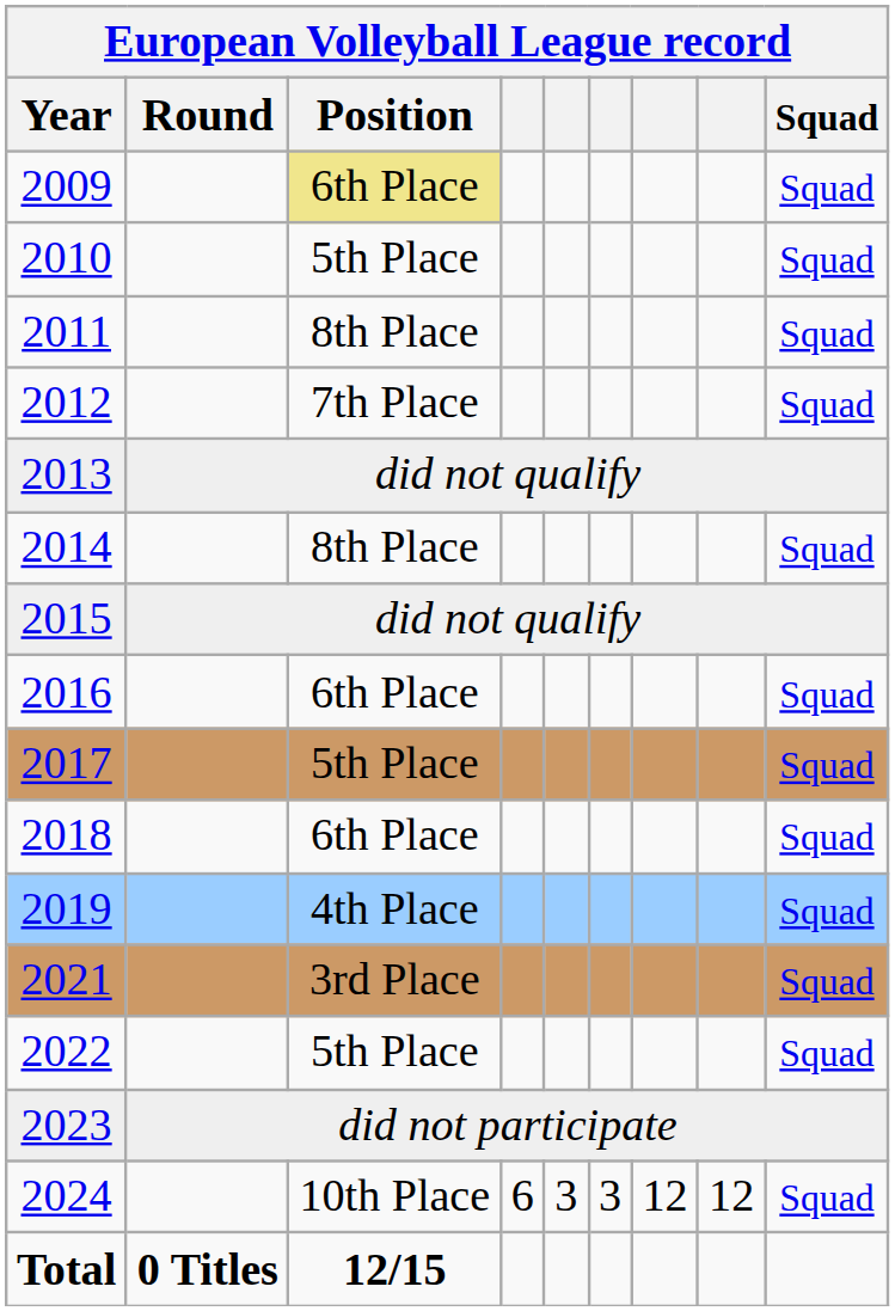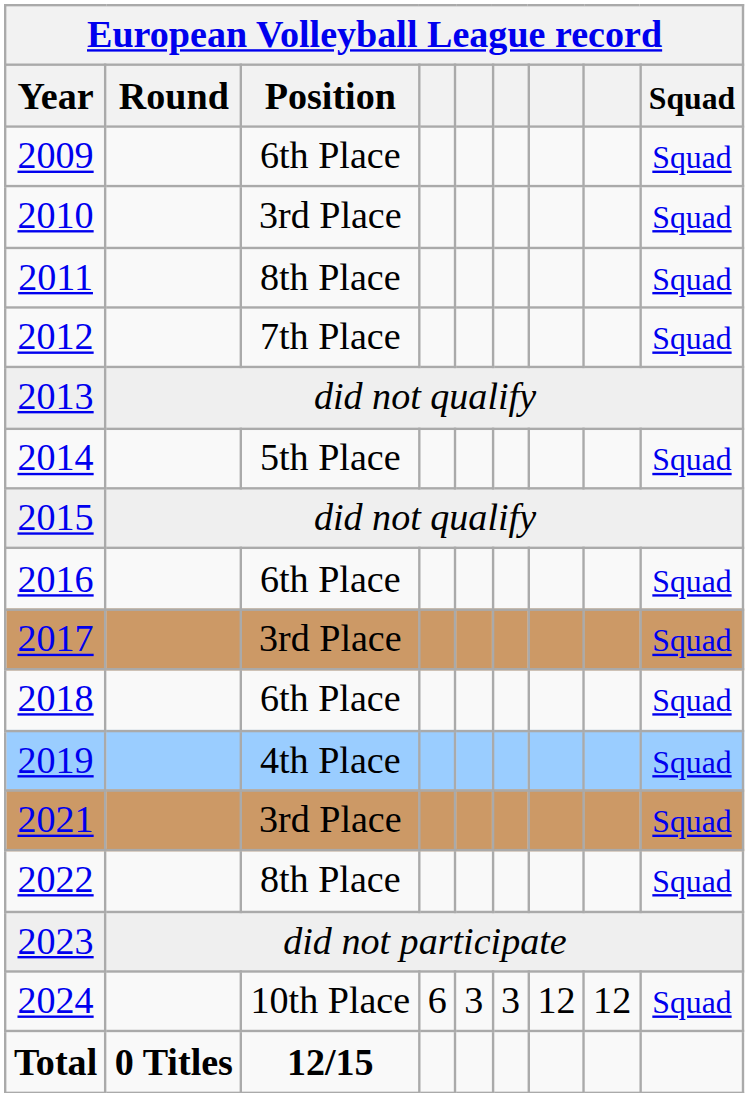2009 | European Volleyball League record / Position: khaki background -> no background
2010 | European Volleyball League record / Position: 5th Place -> 3rd Place
2014 | European Volleyball League record / Position: 8th Place -> 5th Place
2017 | European Volleyball League record / Position: 5th Place -> 3rd Place
2022 | European Volleyball League record / Position: 5th Place -> 8th Place
